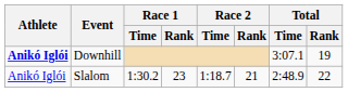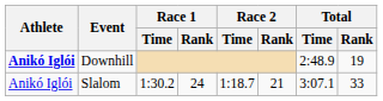Downhill | Total / Time: 3:07.1 -> 2:48.9
Slalom | Race 1 / Rank: 23 -> 24
Slalom | Total / Time: 2:48.9 -> 3:07.1
Slalom | Total / Rank: 22 -> 33
